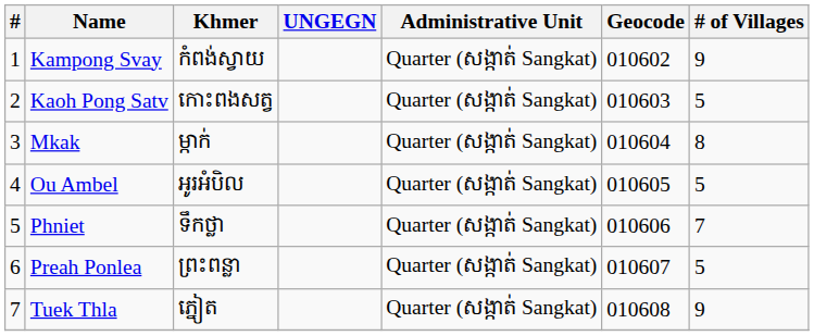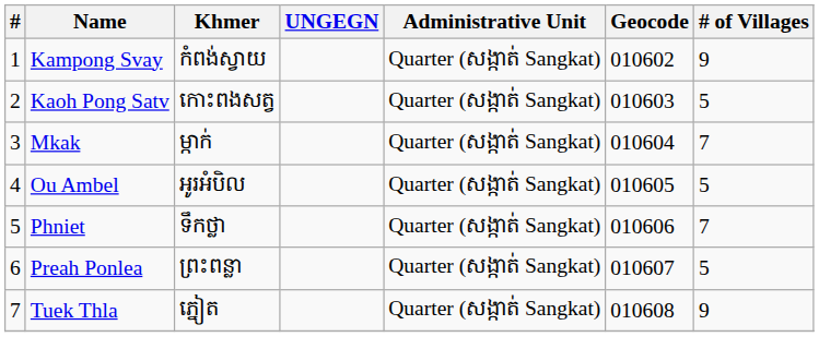Mkak | # of Villages: 8 -> 7
